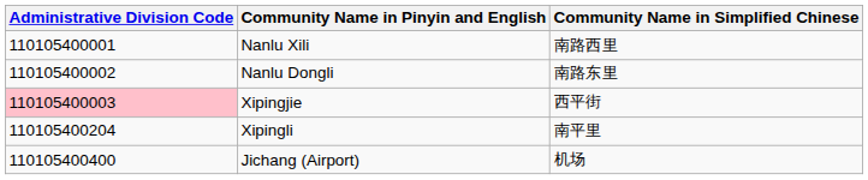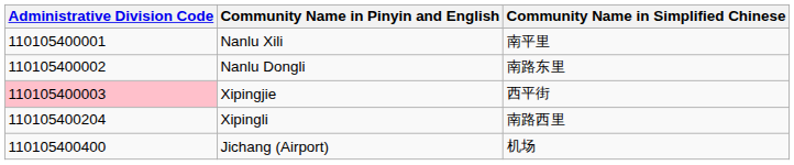Nanlu Xili | Community Name in Simplified Chinese: 南路西里 -> 南平里
Xipingli | Community Name in Simplified Chinese: 南平里 -> 南路西里
